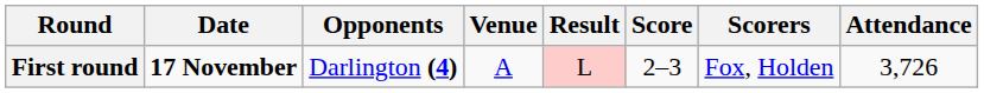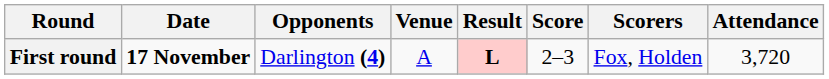First round | Result: normal -> bold
First round | Attendance: 3,726 -> 3,720
